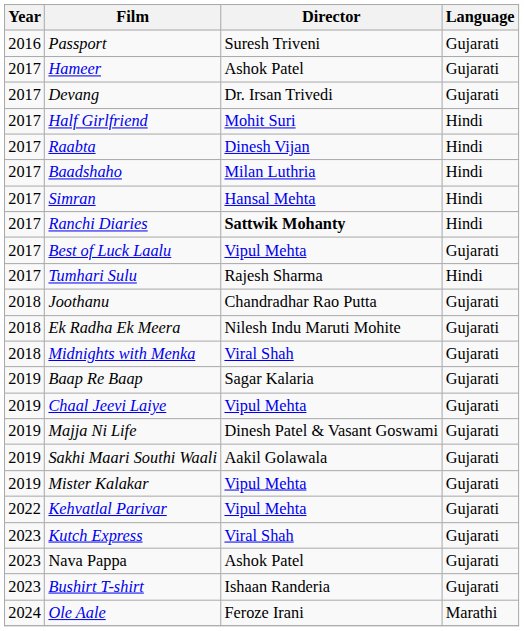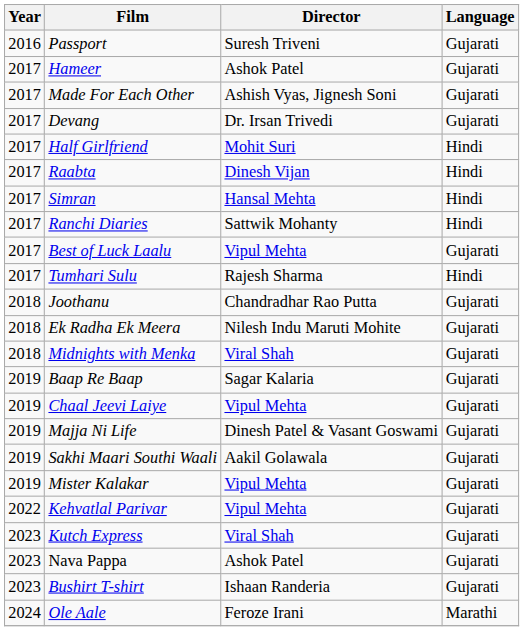+ row: 2017 | Made For Each Other | Ashish Vyas, Jignesh Soni | Gujarati
- row: 2017 | Baadshaho | Milan Luthria | Hindi
Ranchi Diaries | Director: bold -> normal
